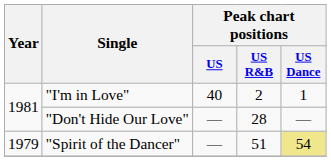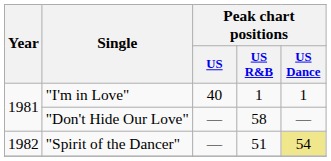"I'm in Love" | Peak chart positions / US R&B: 2 -> 1
"Don't Hide Our Love" | Peak chart positions / US R&B: 28 -> 58
"Spirit of the Dancer" | Year: 1979 -> 1982
